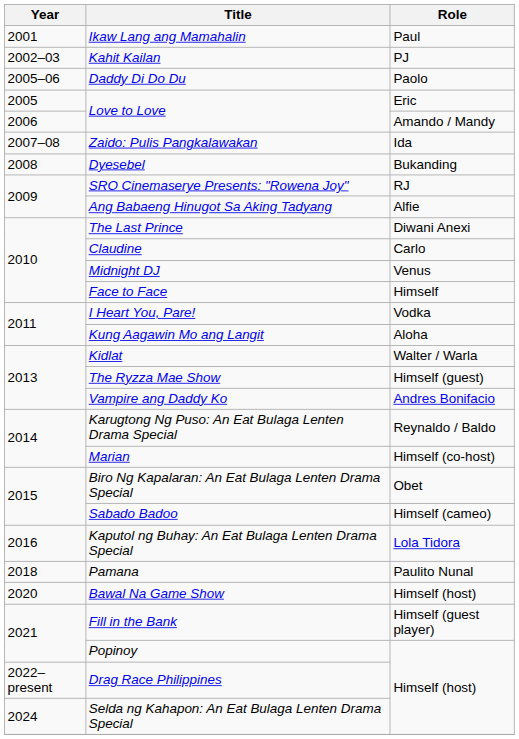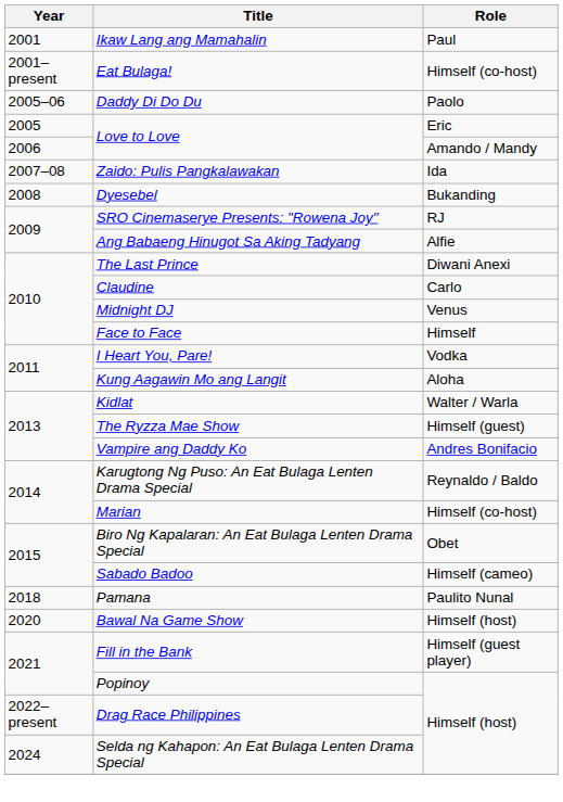+ row: 2001–present | Eat Bulaga! | Himself (co-host)
- row: 2002–03 | Kahit Kailan | PJ
- row: 2016 | Kaputol ng Buhay: An Eat Bulaga Lenten Drama Special | Lola Tidora
